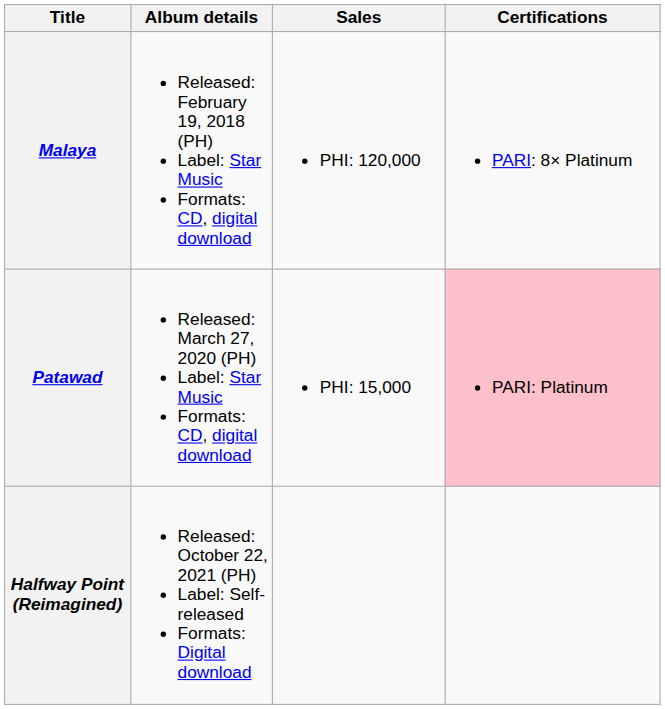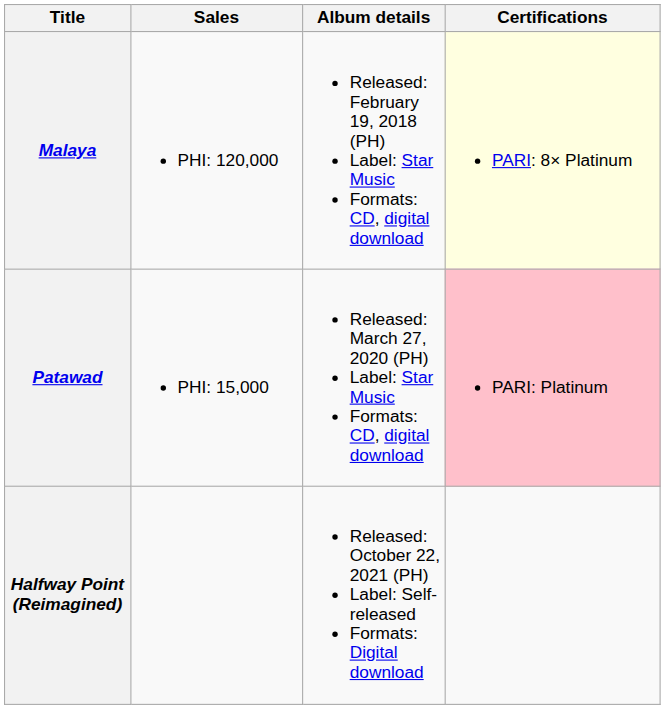columns swapped: Album details <-> Sales
Malaya | Certifications: no background -> lightyellow background
